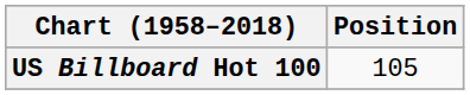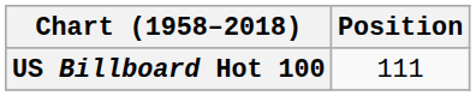US Billboard Hot 100 | Position: 105 -> 111
